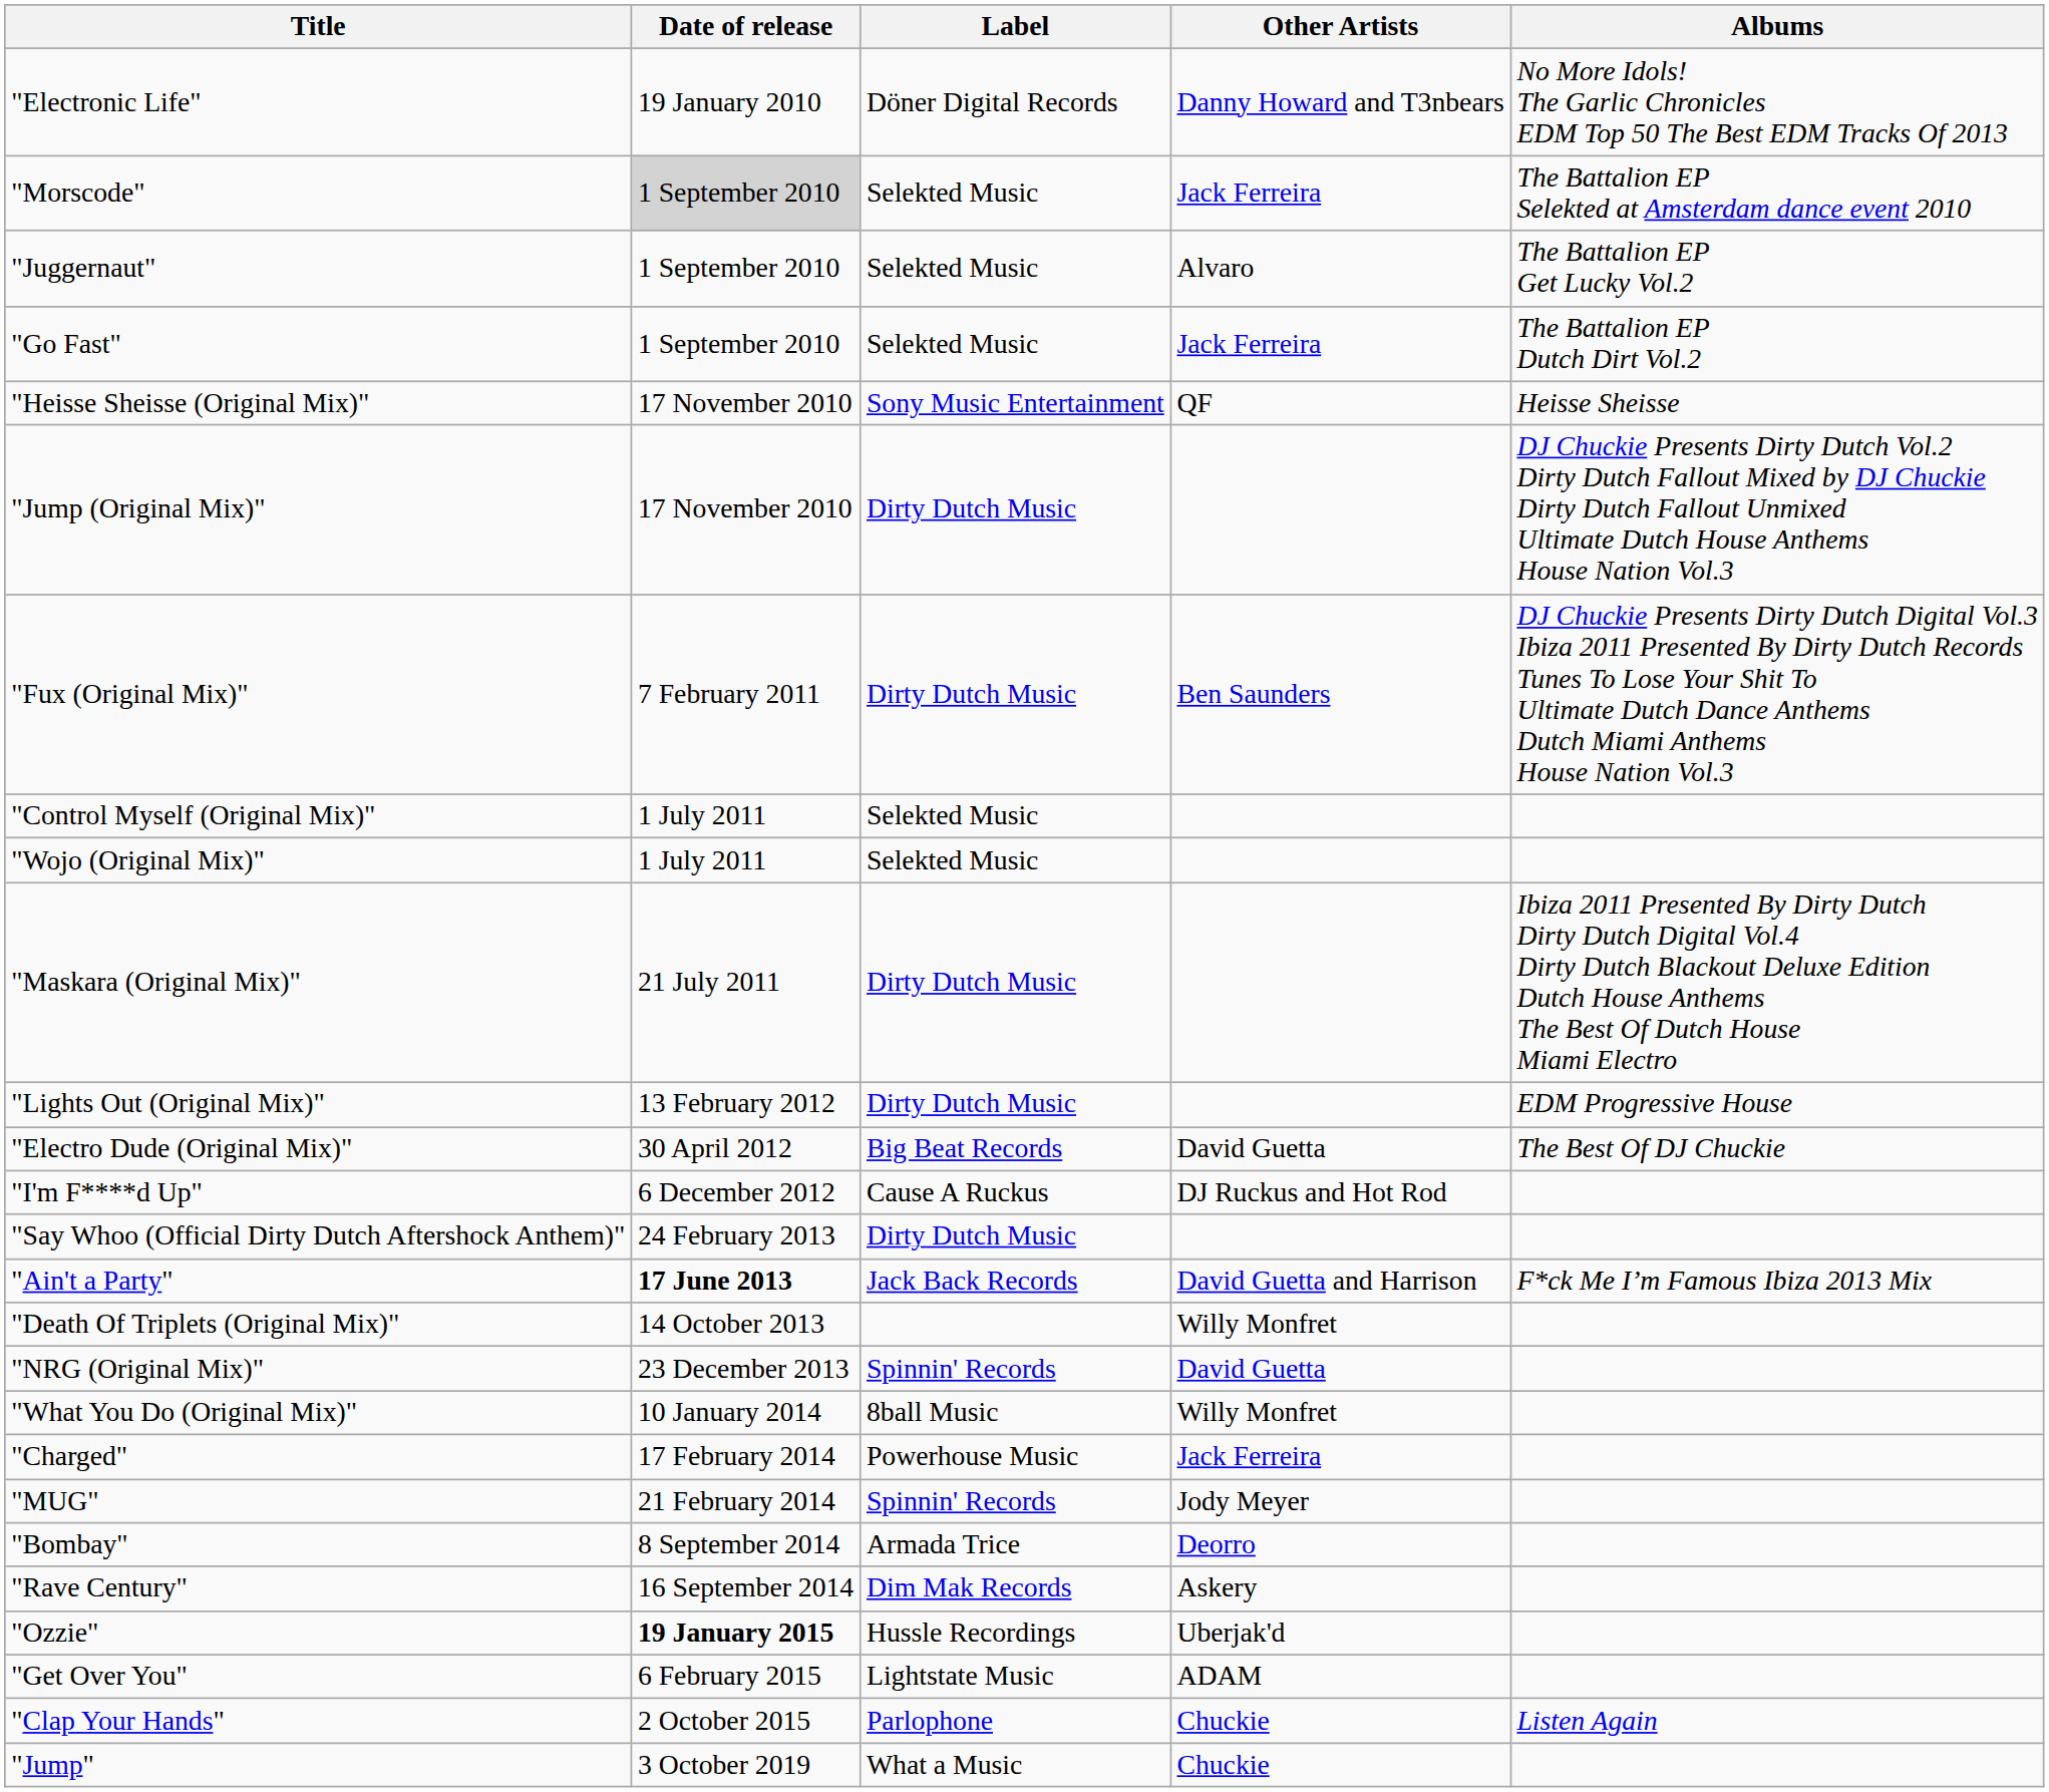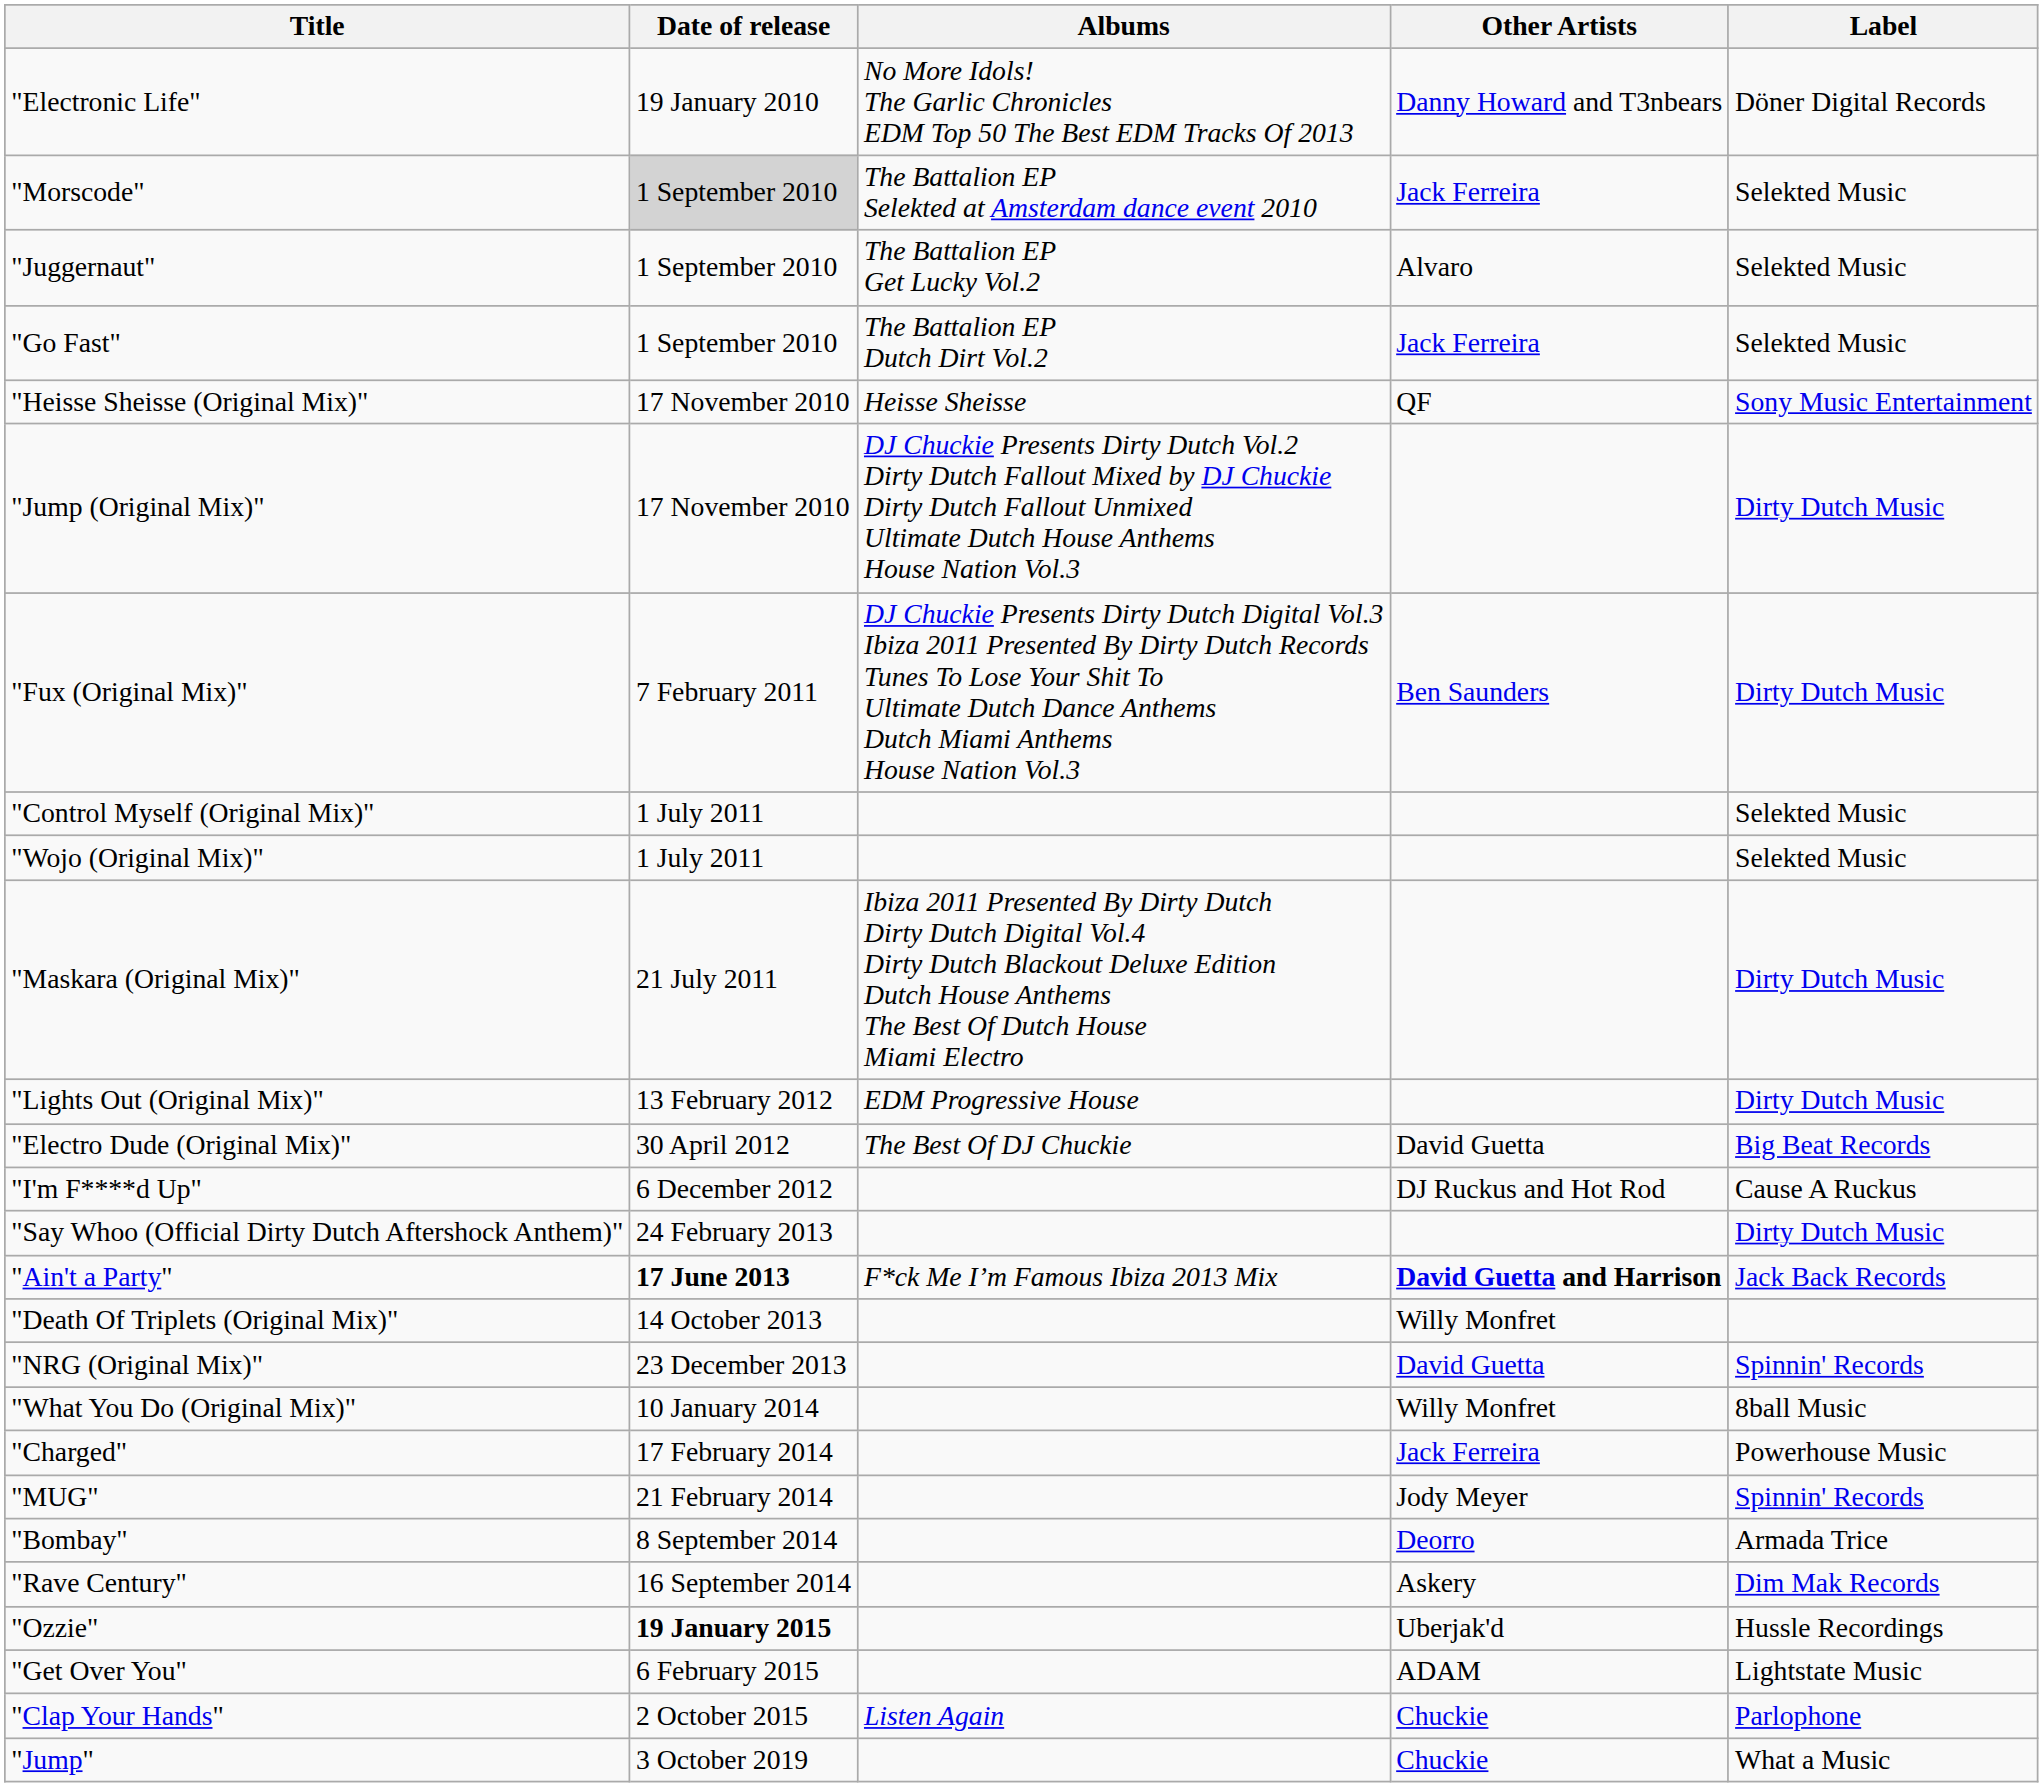columns swapped: Label <-> Albums
"Ain't a Party" | Other Artists: normal -> bold
